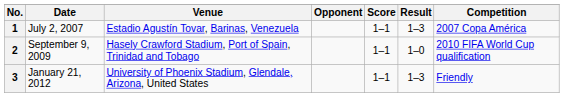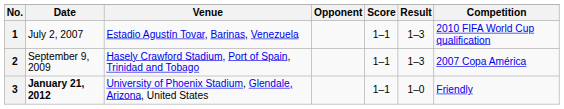1 | Competition: 2007 Copa América -> 2010 FIFA World Cup qualification
2 | Result: 1–0 -> 1–3
2 | Competition: 2010 FIFA World Cup qualification -> 2007 Copa América
3 | Date: normal -> bold
3 | Result: 1–3 -> 1–0
